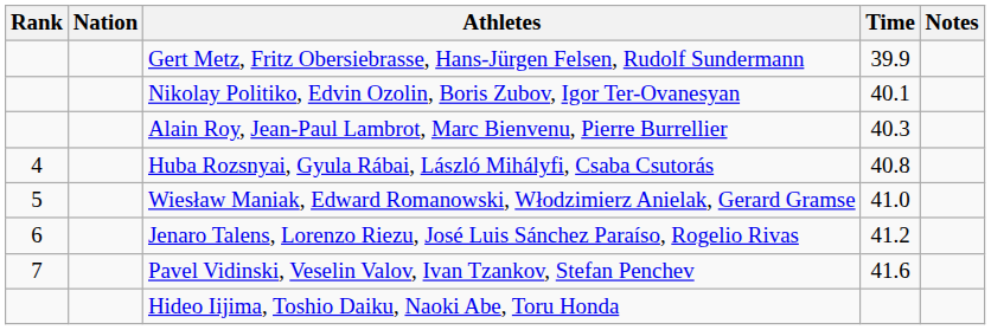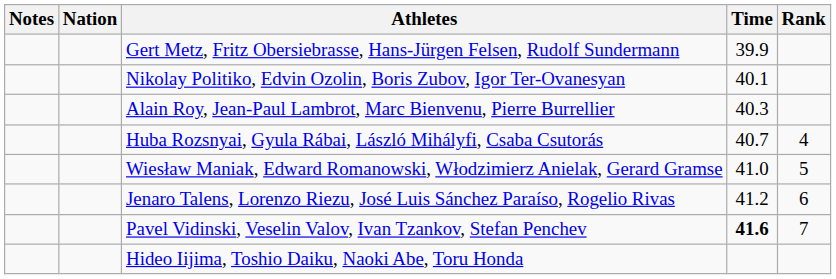columns swapped: Rank <-> Notes
Huba Rozsnyai, Gyula Rábai, László Mihályfi, Csaba Csutorás | Time: 40.8 -> 40.7
Pavel Vidinski, Veselin Valov, Ivan Tzankov, Stefan Penchev | Time: normal -> bold
